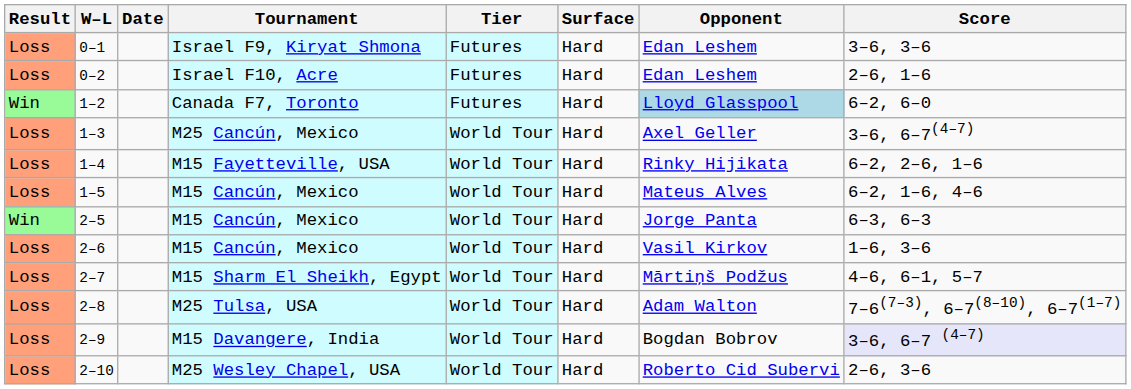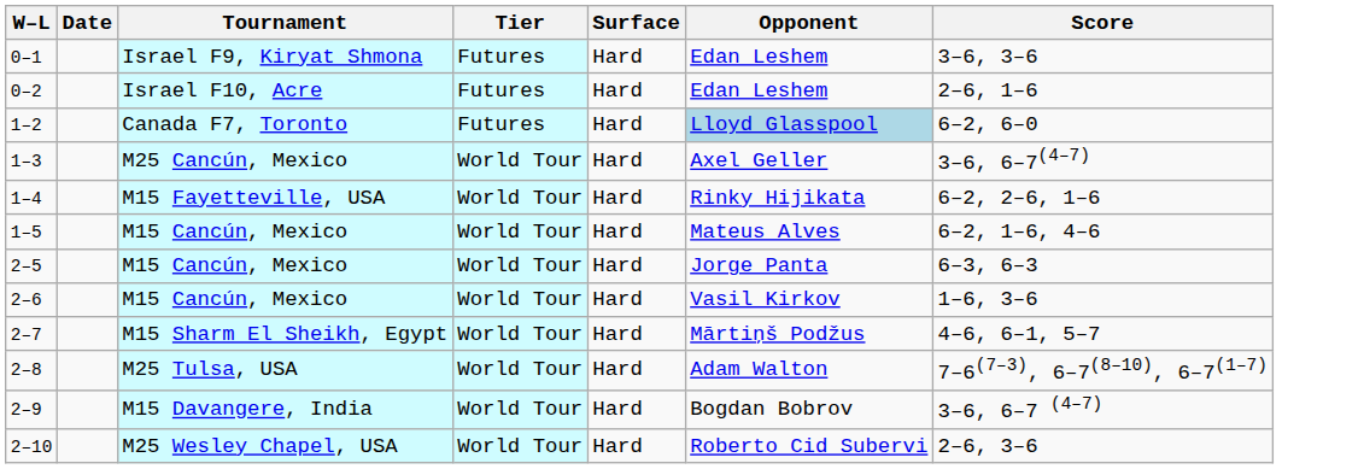- column: Result | Loss | Loss | Win | Loss | Loss | Loss | Win | Loss | Loss | Loss | Loss | Loss
2–9 | Score: lavender background -> no background
